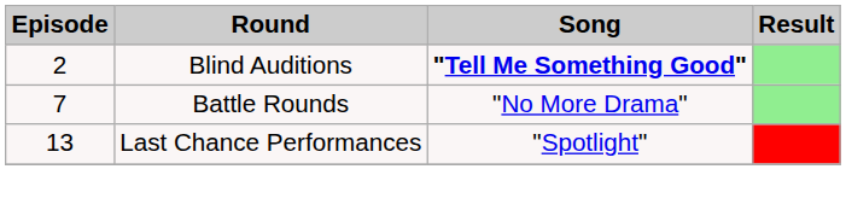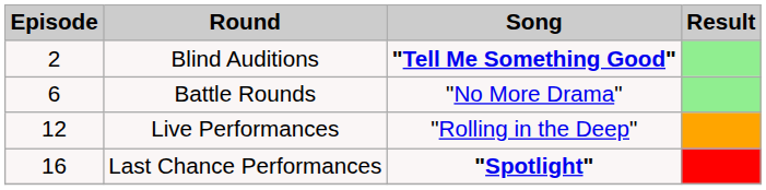Battle Rounds | Episode: 7 -> 6
+ row: 12 | Live Performances | "Rolling in the Deep"
Last Chance Performances | Episode: 13 -> 16
Last Chance Performances | Song: normal -> bold
